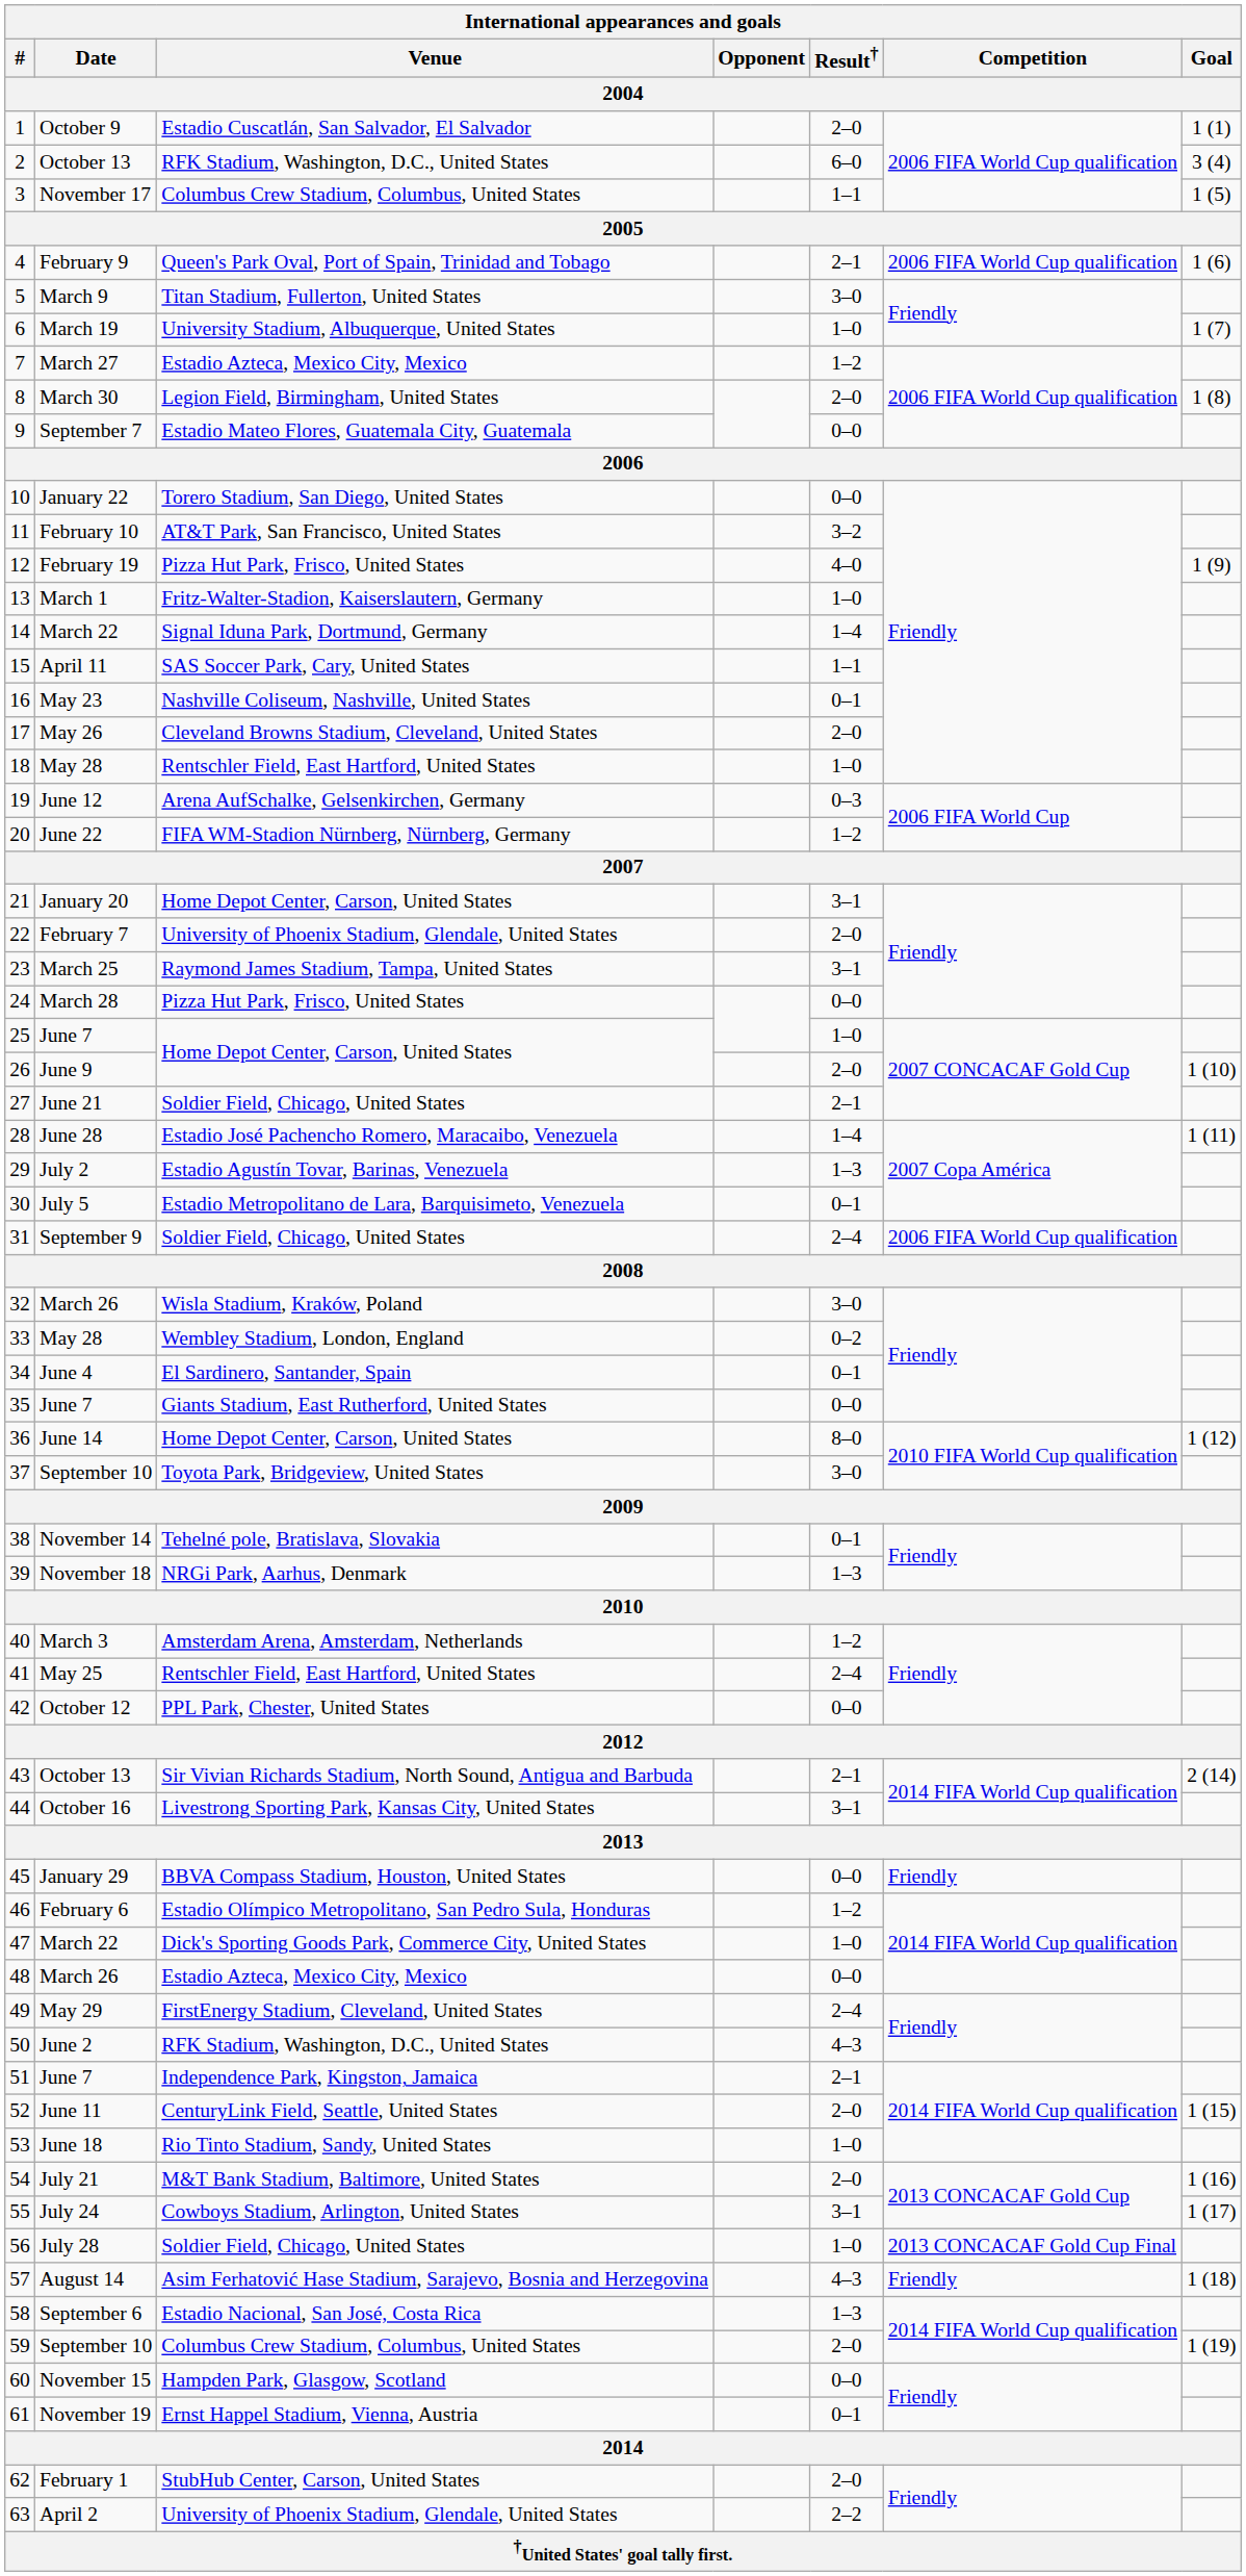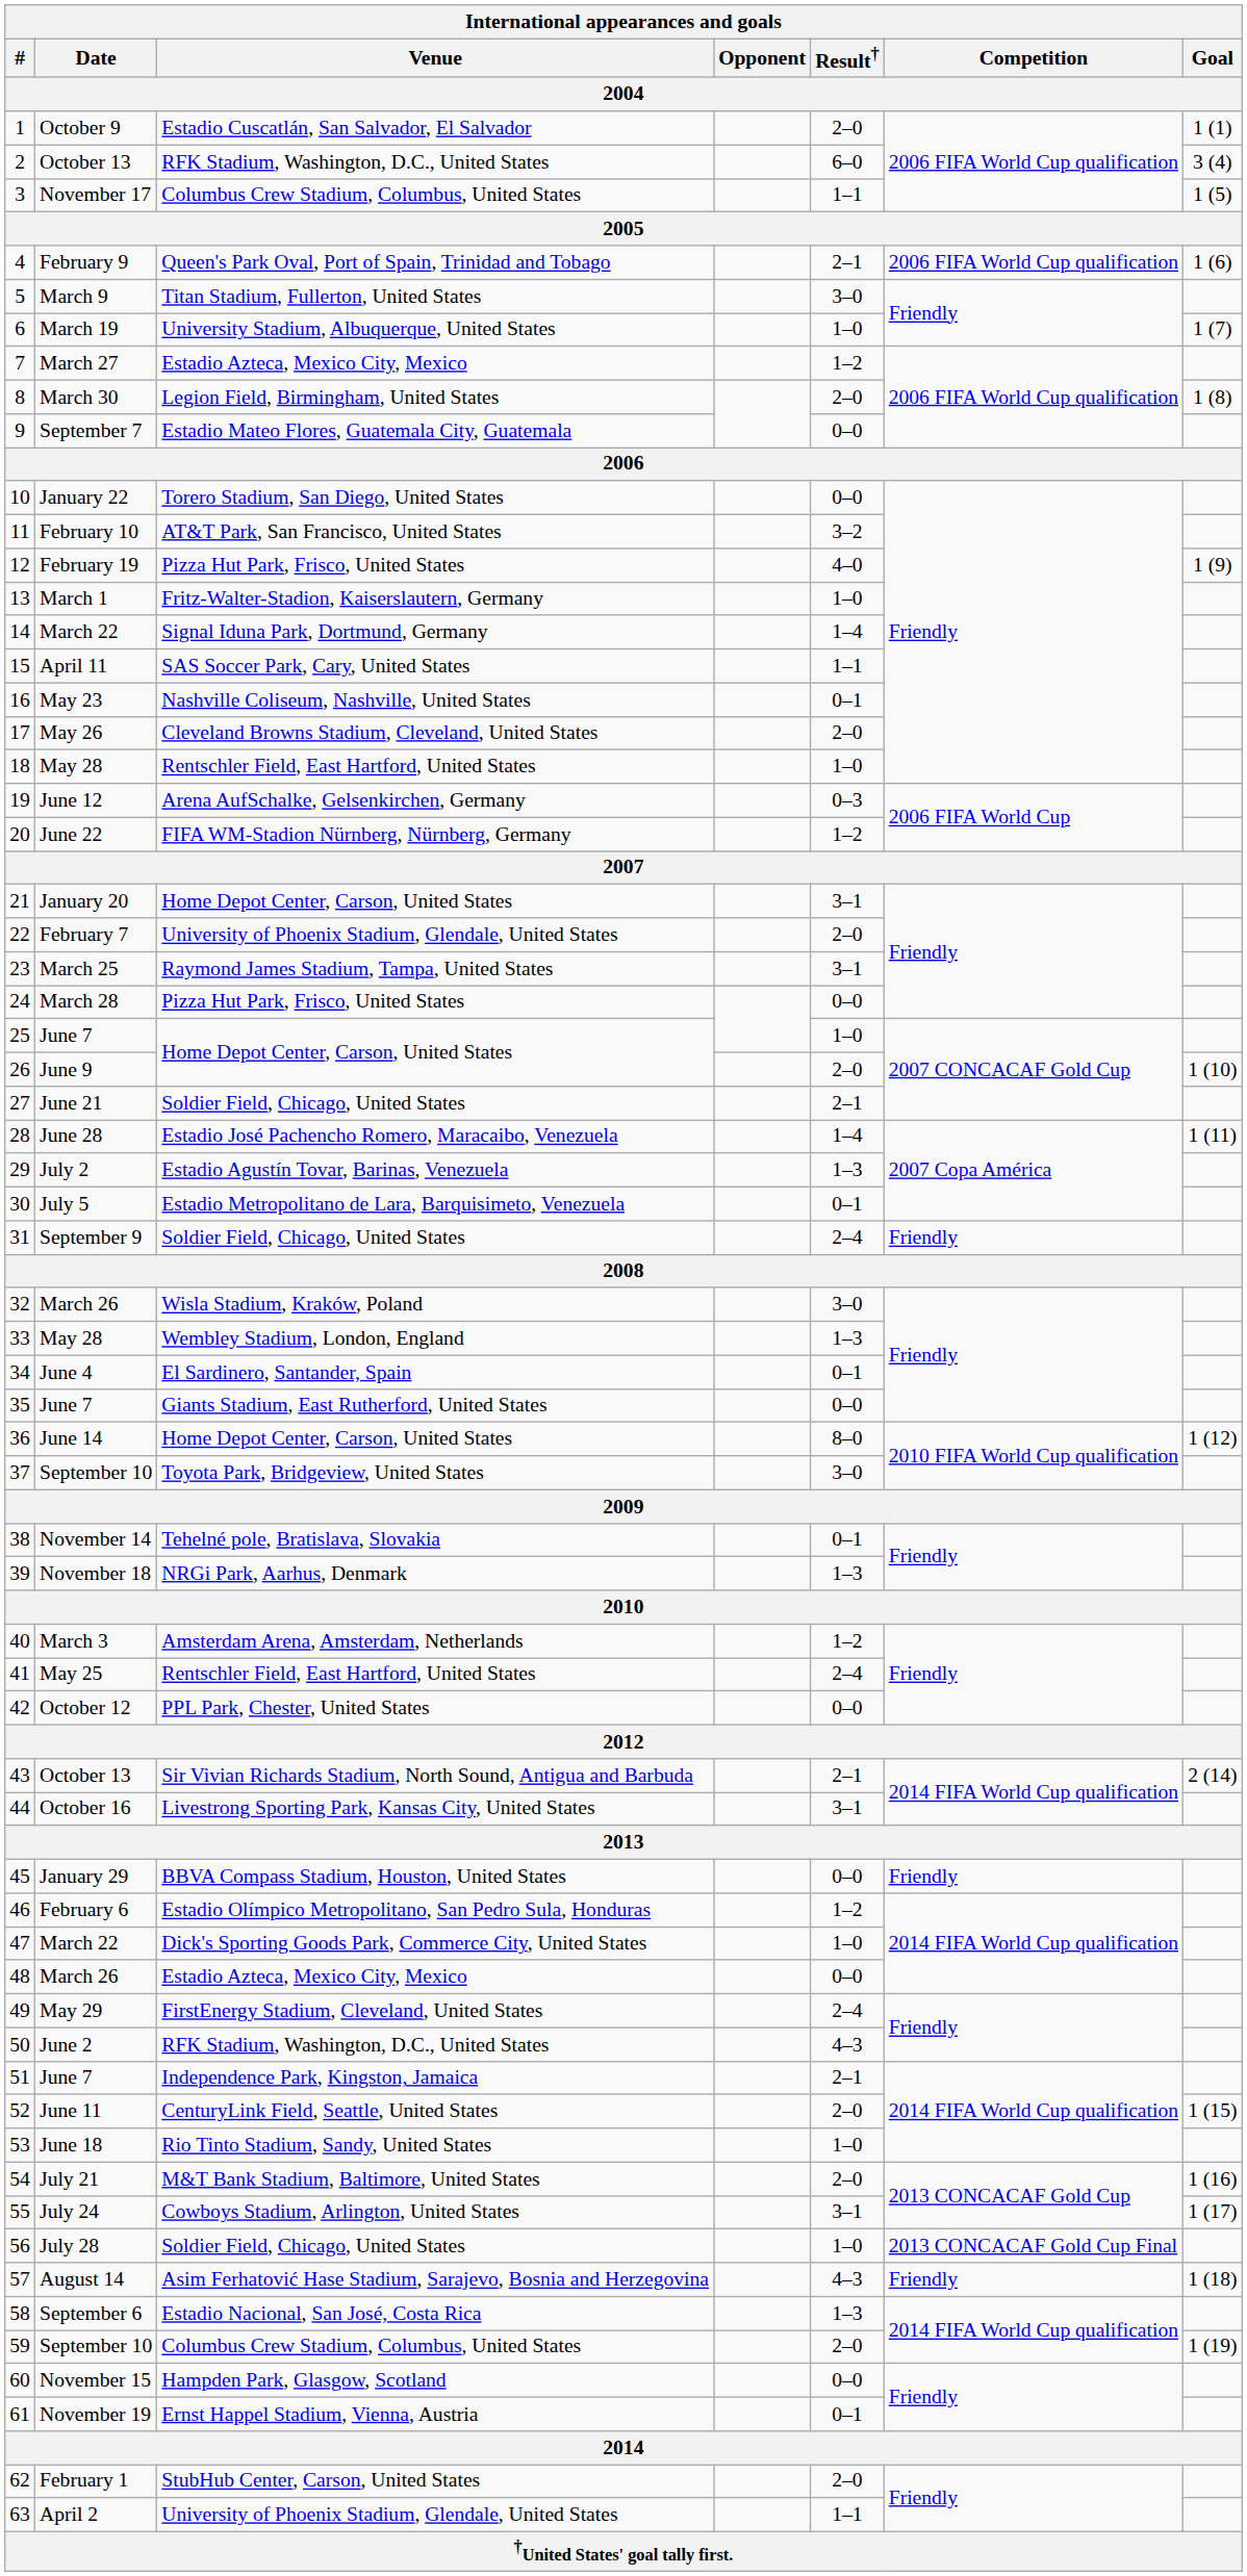31 | Competition: 2006 FIFA World Cup qualification -> Friendly
33 | Result†: 0–2 -> 1–3
63 | Result†: 2–2 -> 1–1
